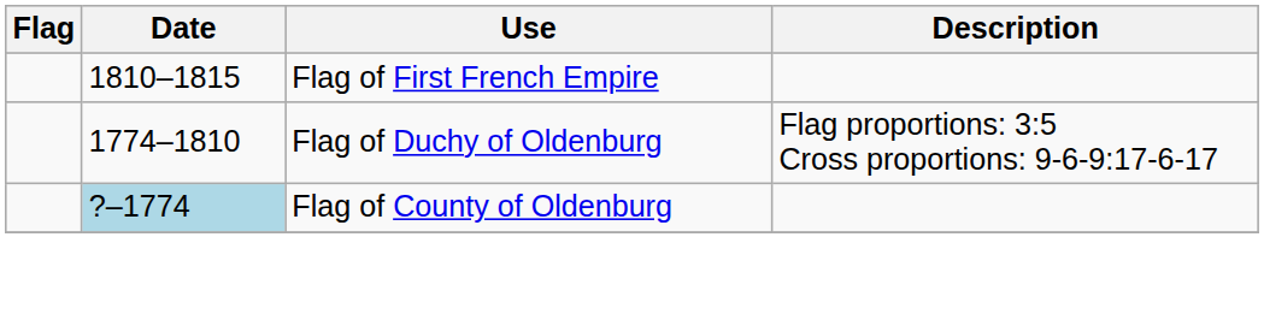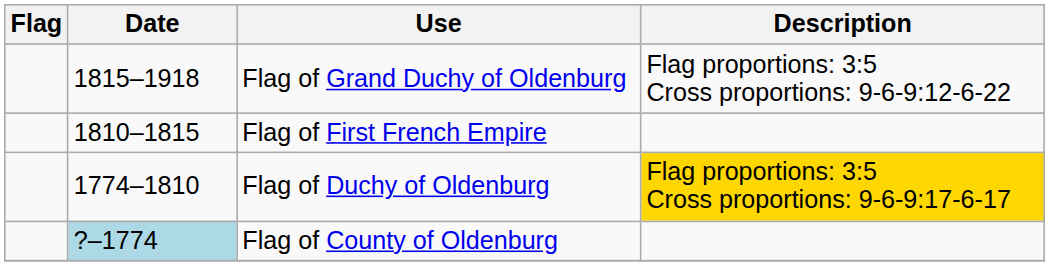+ row: 1815–1918 | Flag of Grand Duchy of Oldenburg | Flag proportions: 3:5 Cross proportions: 9-6-9:12-6-22
Flag of Duchy of Oldenburg | Description: no background -> gold background
